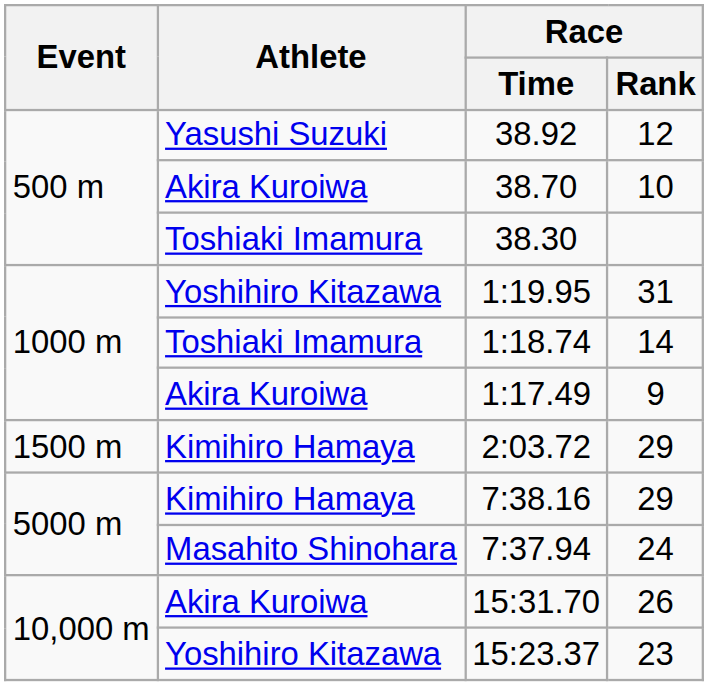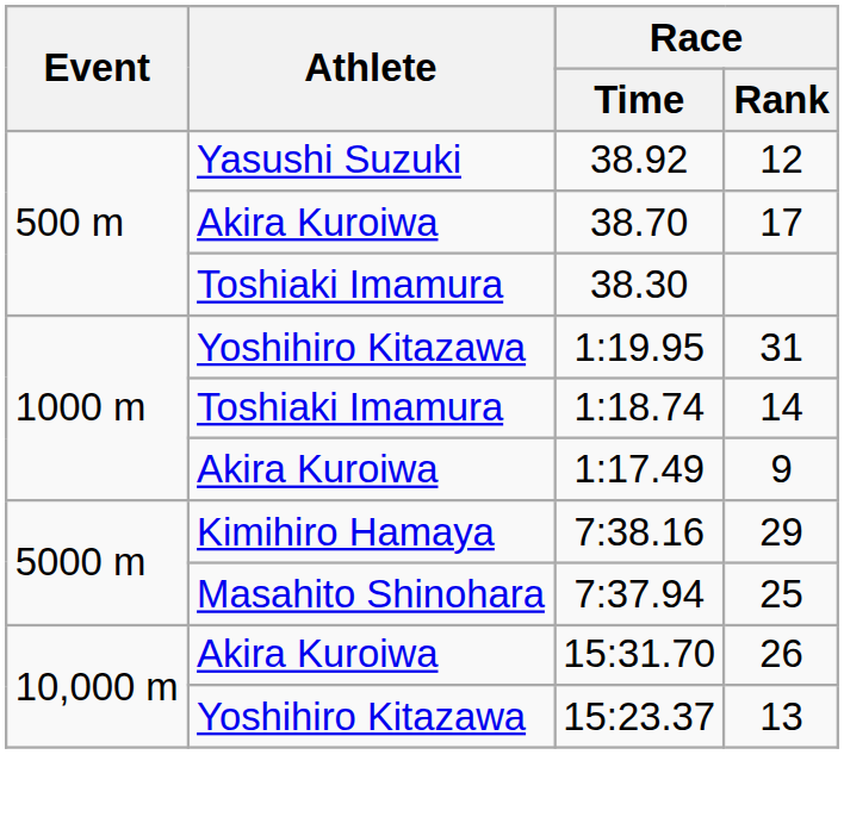38.70 | Race / Rank: 10 -> 17
- row: 1500 m | Kimihiro Hamaya | 2:03.72 | 29
7:37.94 | Race / Rank: 24 -> 25
15:23.37 | Race / Rank: 23 -> 13
